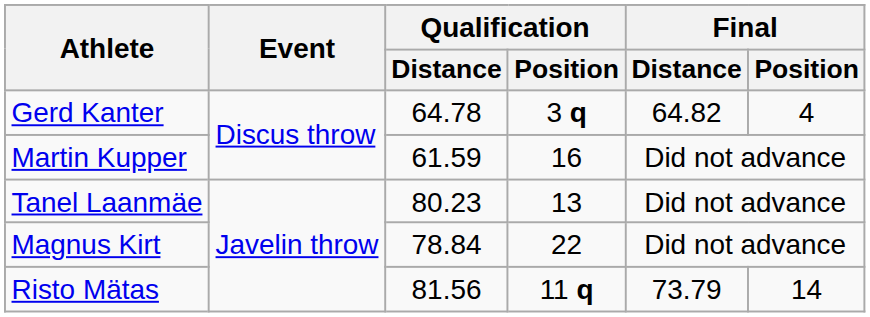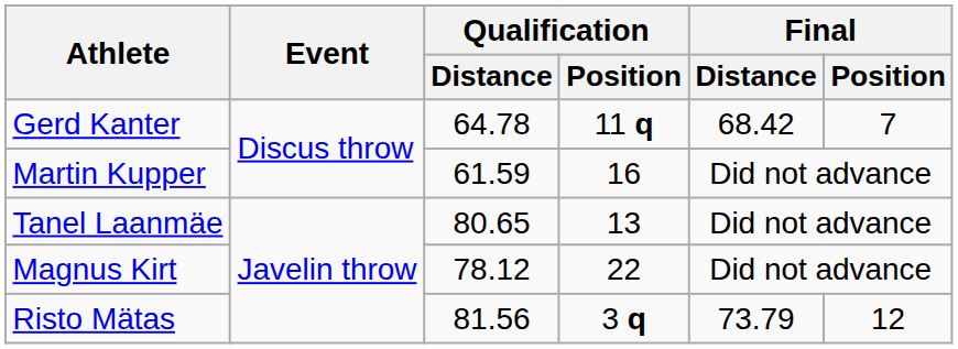Gerd Kanter | Qualification / Position: 3 q -> 11 q
Gerd Kanter | Final / Distance: 64.82 -> 68.42
Gerd Kanter | Final / Position: 4 -> 7
Tanel Laanmäe | Qualification / Distance: 80.23 -> 80.65
Magnus Kirt | Qualification / Distance: 78.84 -> 78.12
Risto Mätas | Qualification / Position: 11 q -> 3 q
Risto Mätas | Final / Position: 14 -> 12
